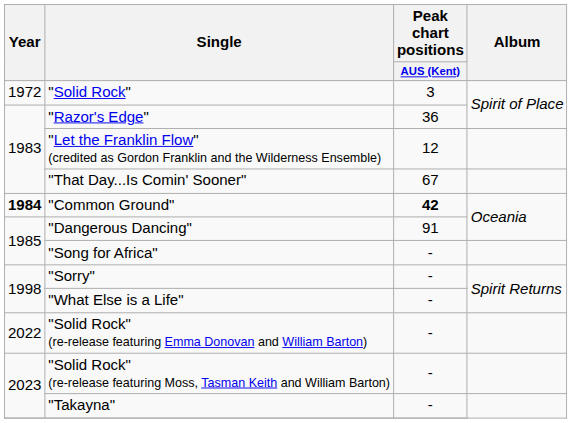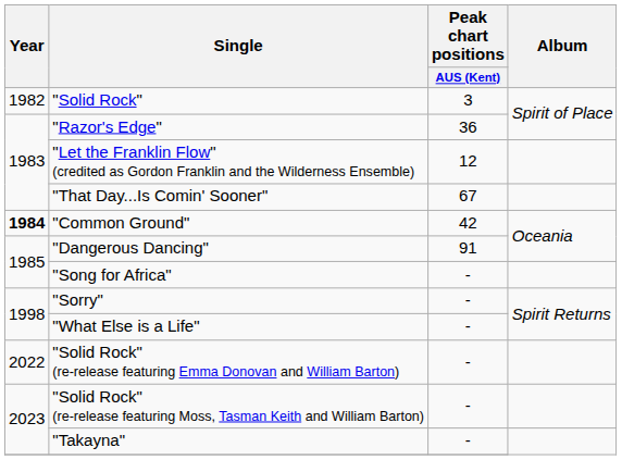"Solid Rock" | Year: 1972 -> 1982
"Common Ground" | Peak chart positions / AUS (Kent): bold -> normal
